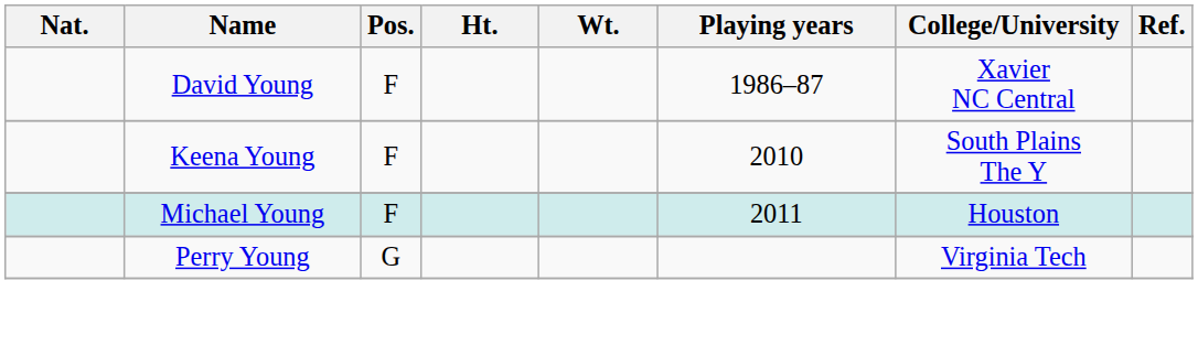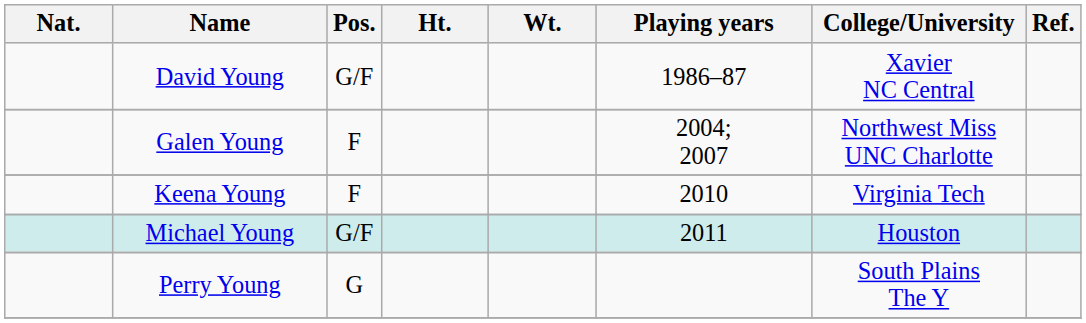David Young | Pos.: F -> G/F
+ row: Galen Young | F | 2004; 2007 | Northwest Miss UNC Charlotte
Keena Young | College/University: South Plains The Y -> Virginia Tech
Michael Young | Pos.: F -> G/F
Perry Young | College/University: Virginia Tech -> South Plains The Y
